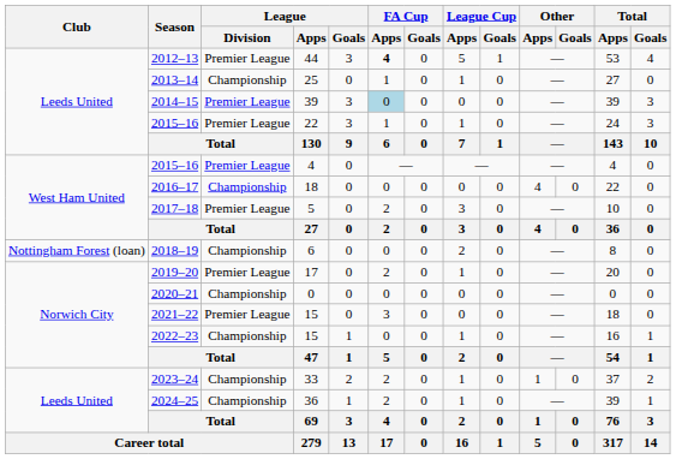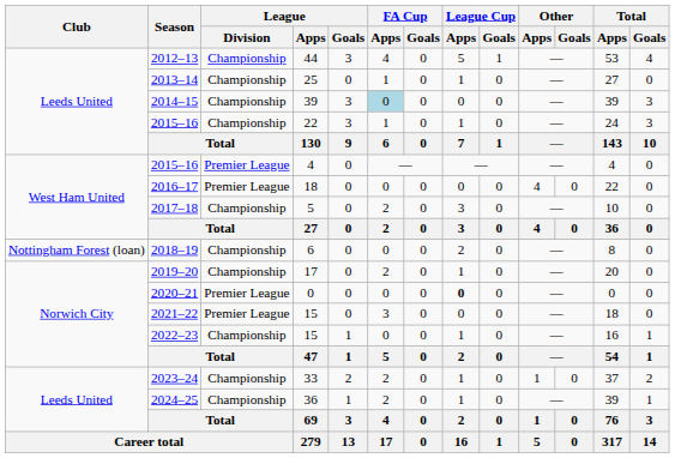2012–13 | League / Division: Premier League -> Championship
2012–13 | FA Cup / Apps: bold -> normal
2014–15 | League / Division: Premier League -> Championship
2015–16 / 22 | League / Division: Premier League -> Championship
2016–17 | League / Division: Championship -> Premier League
2017–18 | League / Division: Premier League -> Championship
2019–20 | League / Division: Premier League -> Championship
2020–21 | League / Division: Championship -> Premier League
2020–21 | League Cup / Apps: normal -> bold
